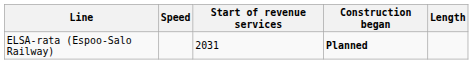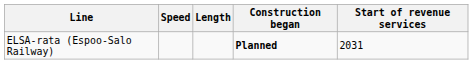columns swapped: Length <-> Start of revenue services
